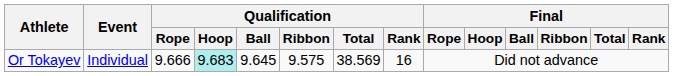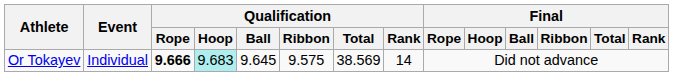Or Tokayev | Qualification / Rope: normal -> bold
Or Tokayev | Qualification / Rank: 16 -> 14
